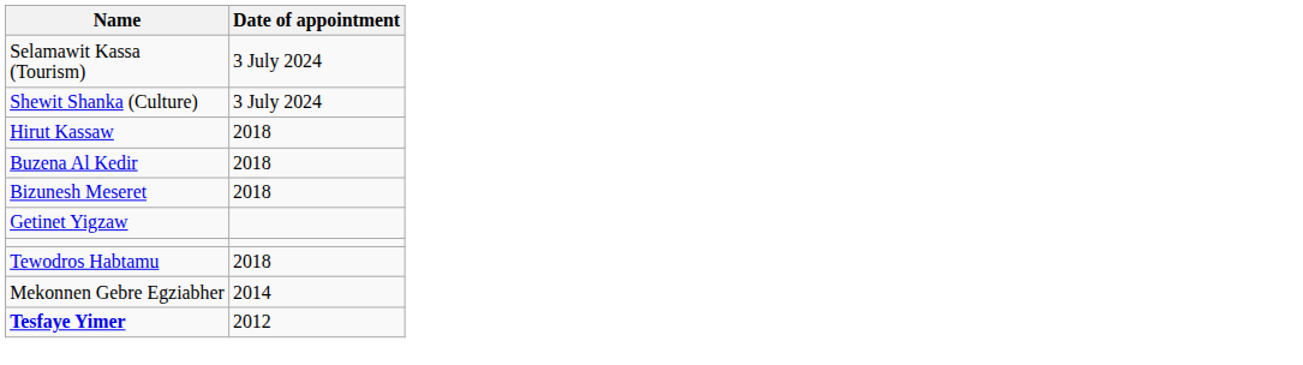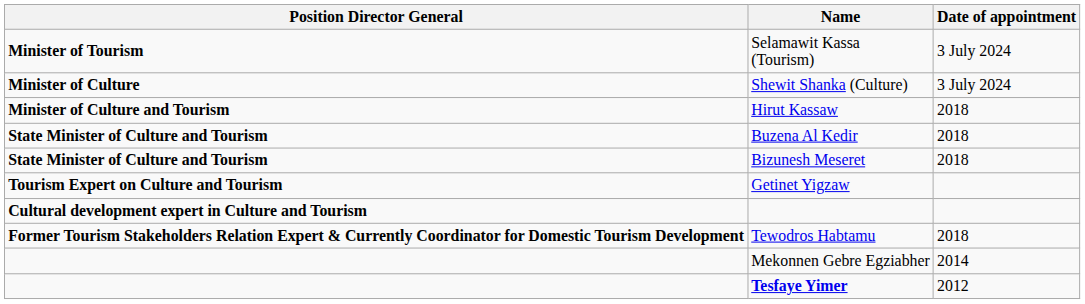+ column: Position Director General | Minister of Tourism | Minister of Culture | Minister of Culture and Tourism | State Minister of Culture and Tourism | State Minister of Culture and Tourism | Tourism Expert on Culture and Tourism | Cultural development expert in Culture and Tourism | Former Tourism Stakeholders Relation Expert & Currently Coordinator for Domestic Tourism Development
